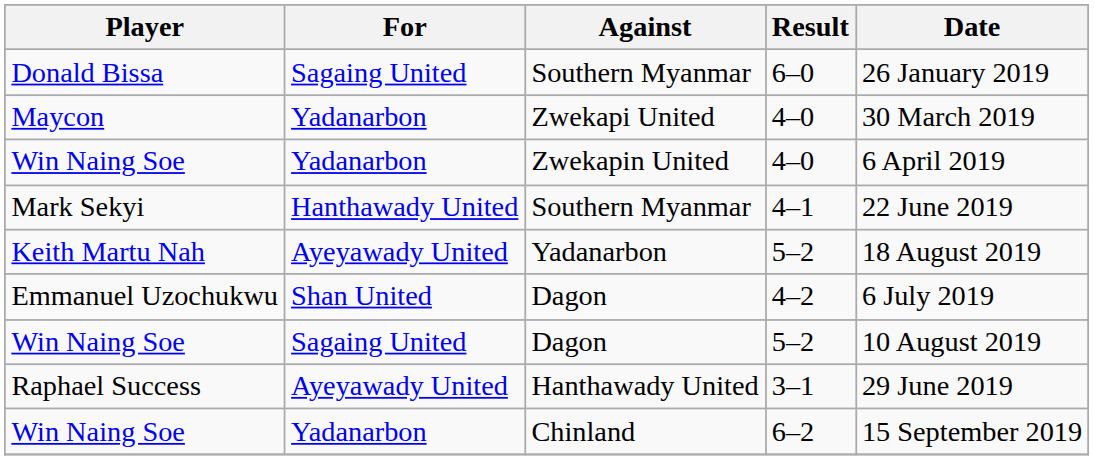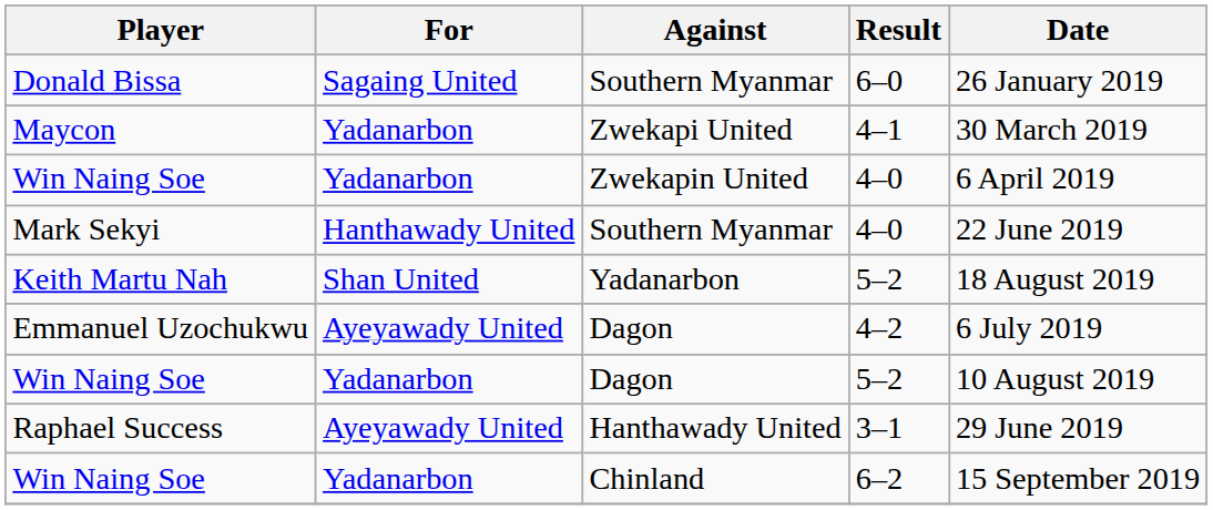Maycon | Result: 4–0 -> 4–1
Mark Sekyi | Result: 4–1 -> 4–0
Keith Martu Nah | For: Ayeyawady United -> Shan United
Emmanuel Uzochukwu | For: Shan United -> Ayeyawady United
Win Naing Soe / Dagon | For: Sagaing United -> Yadanarbon
